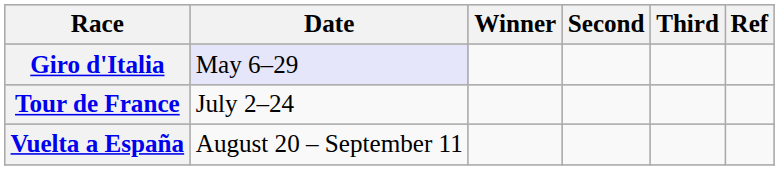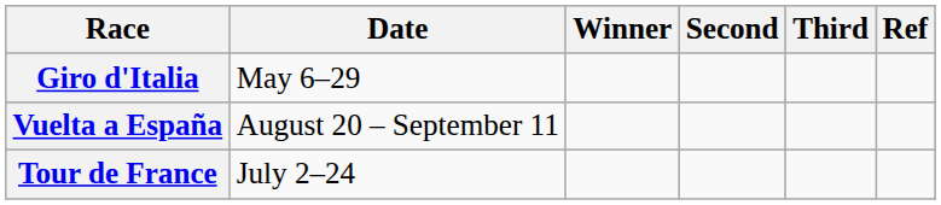Giro d'Italia | Date: lavender background -> no background
rows swapped: Tour de France <-> Vuelta a España
